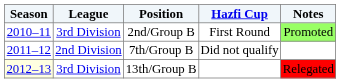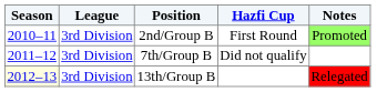7th/Group B | League: 2nd Division -> 3rd Division
